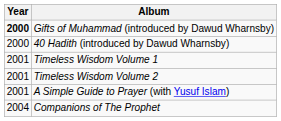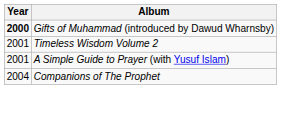- row: 2000 | 40 Hadith (introduced by Dawud Wharnsby)
- row: 2001 | Timeless Wisdom Volume 1
